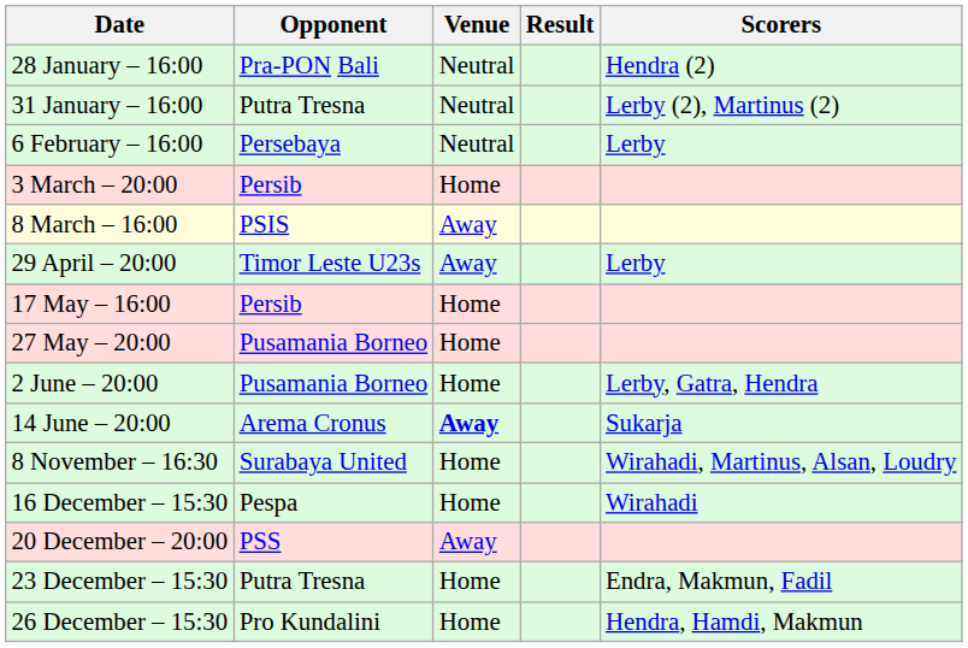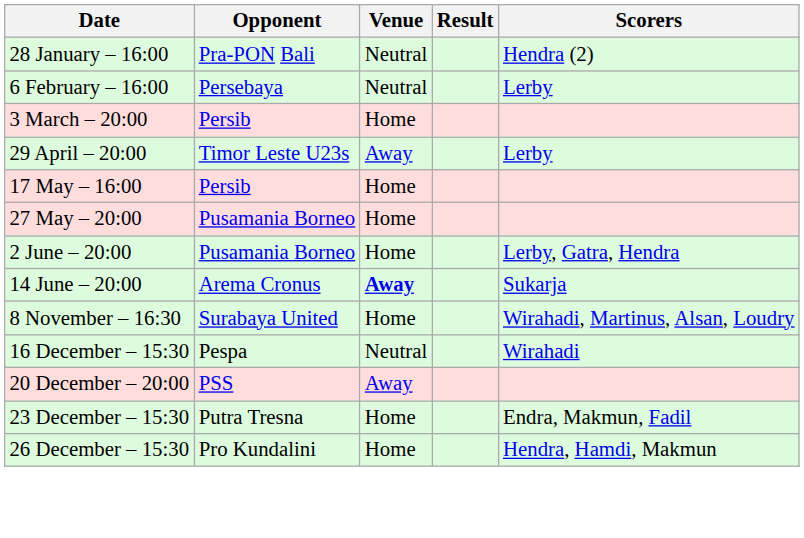- row: 31 January – 16:00 | Putra Tresna | Neutral | Lerby (2), Martinus (2)
- row: 8 March – 16:00 | PSIS | Away
16 December – 15:30 | Venue: Home -> Neutral
